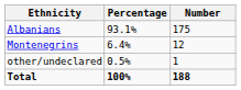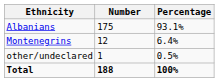columns swapped: Number <-> Percentage
